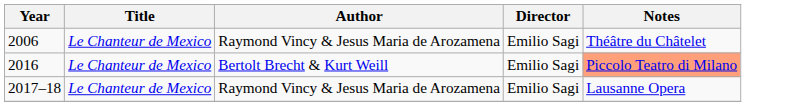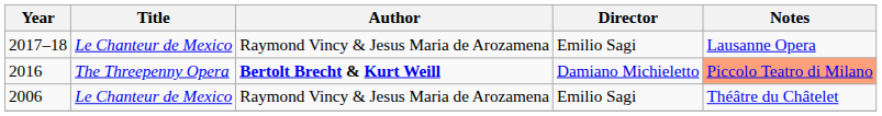rows swapped: 2006 <-> 2017–18
2016 | Title: Le Chanteur de Mexico -> The Threepenny Opera
2016 | Author: normal -> bold
2016 | Director: Emilio Sagi -> Damiano Michieletto
